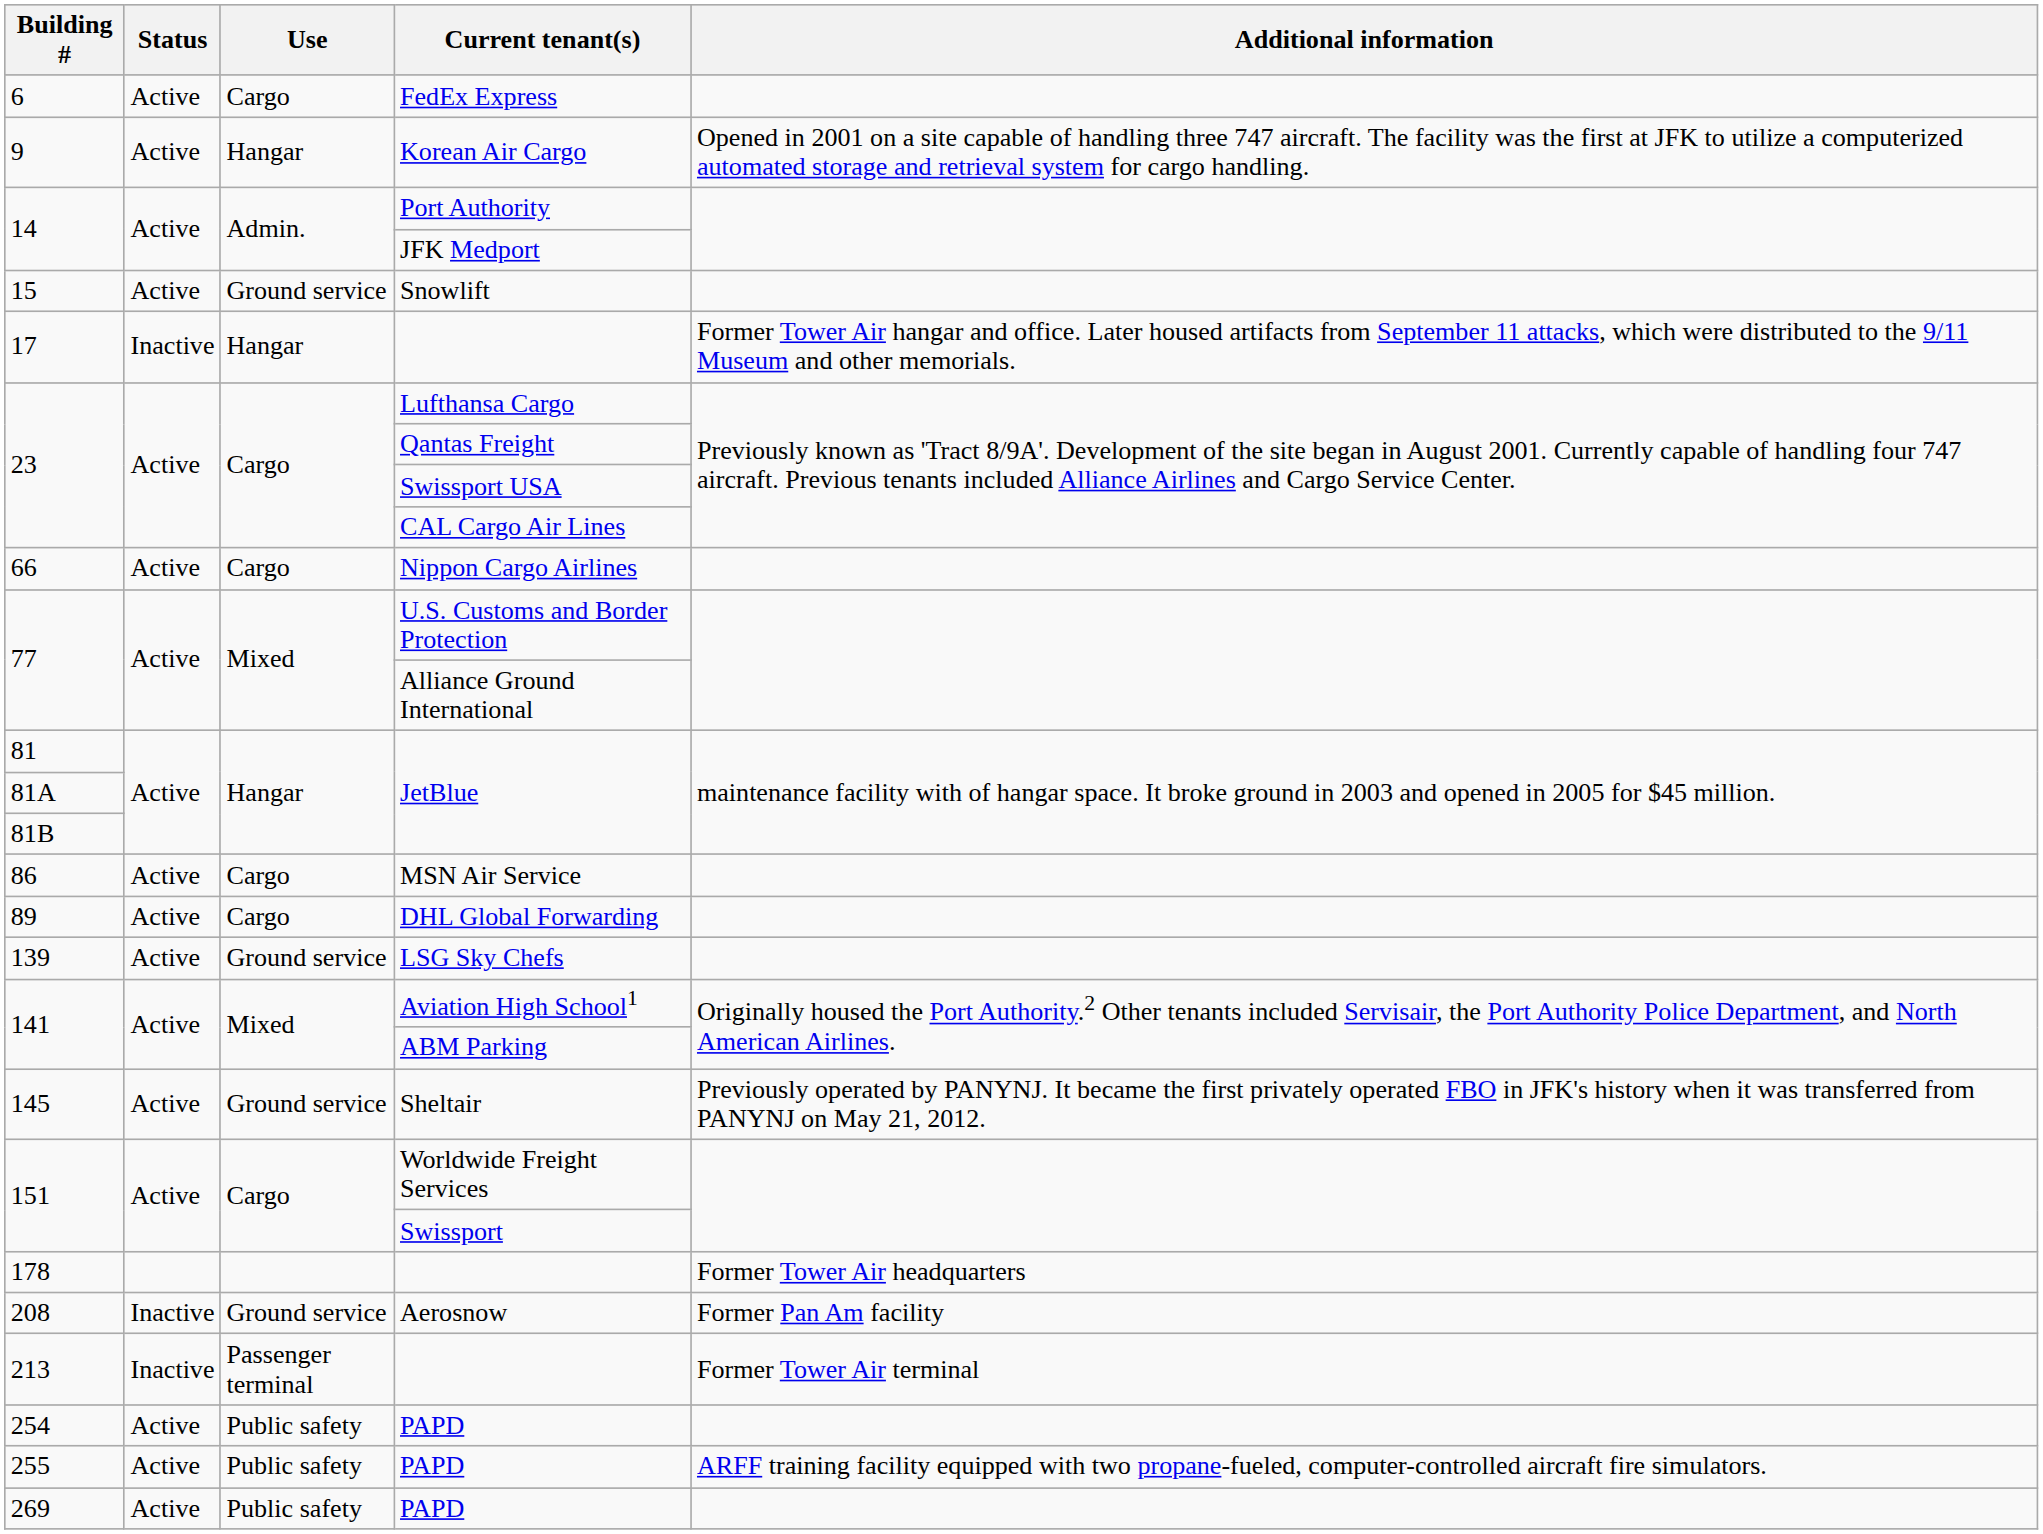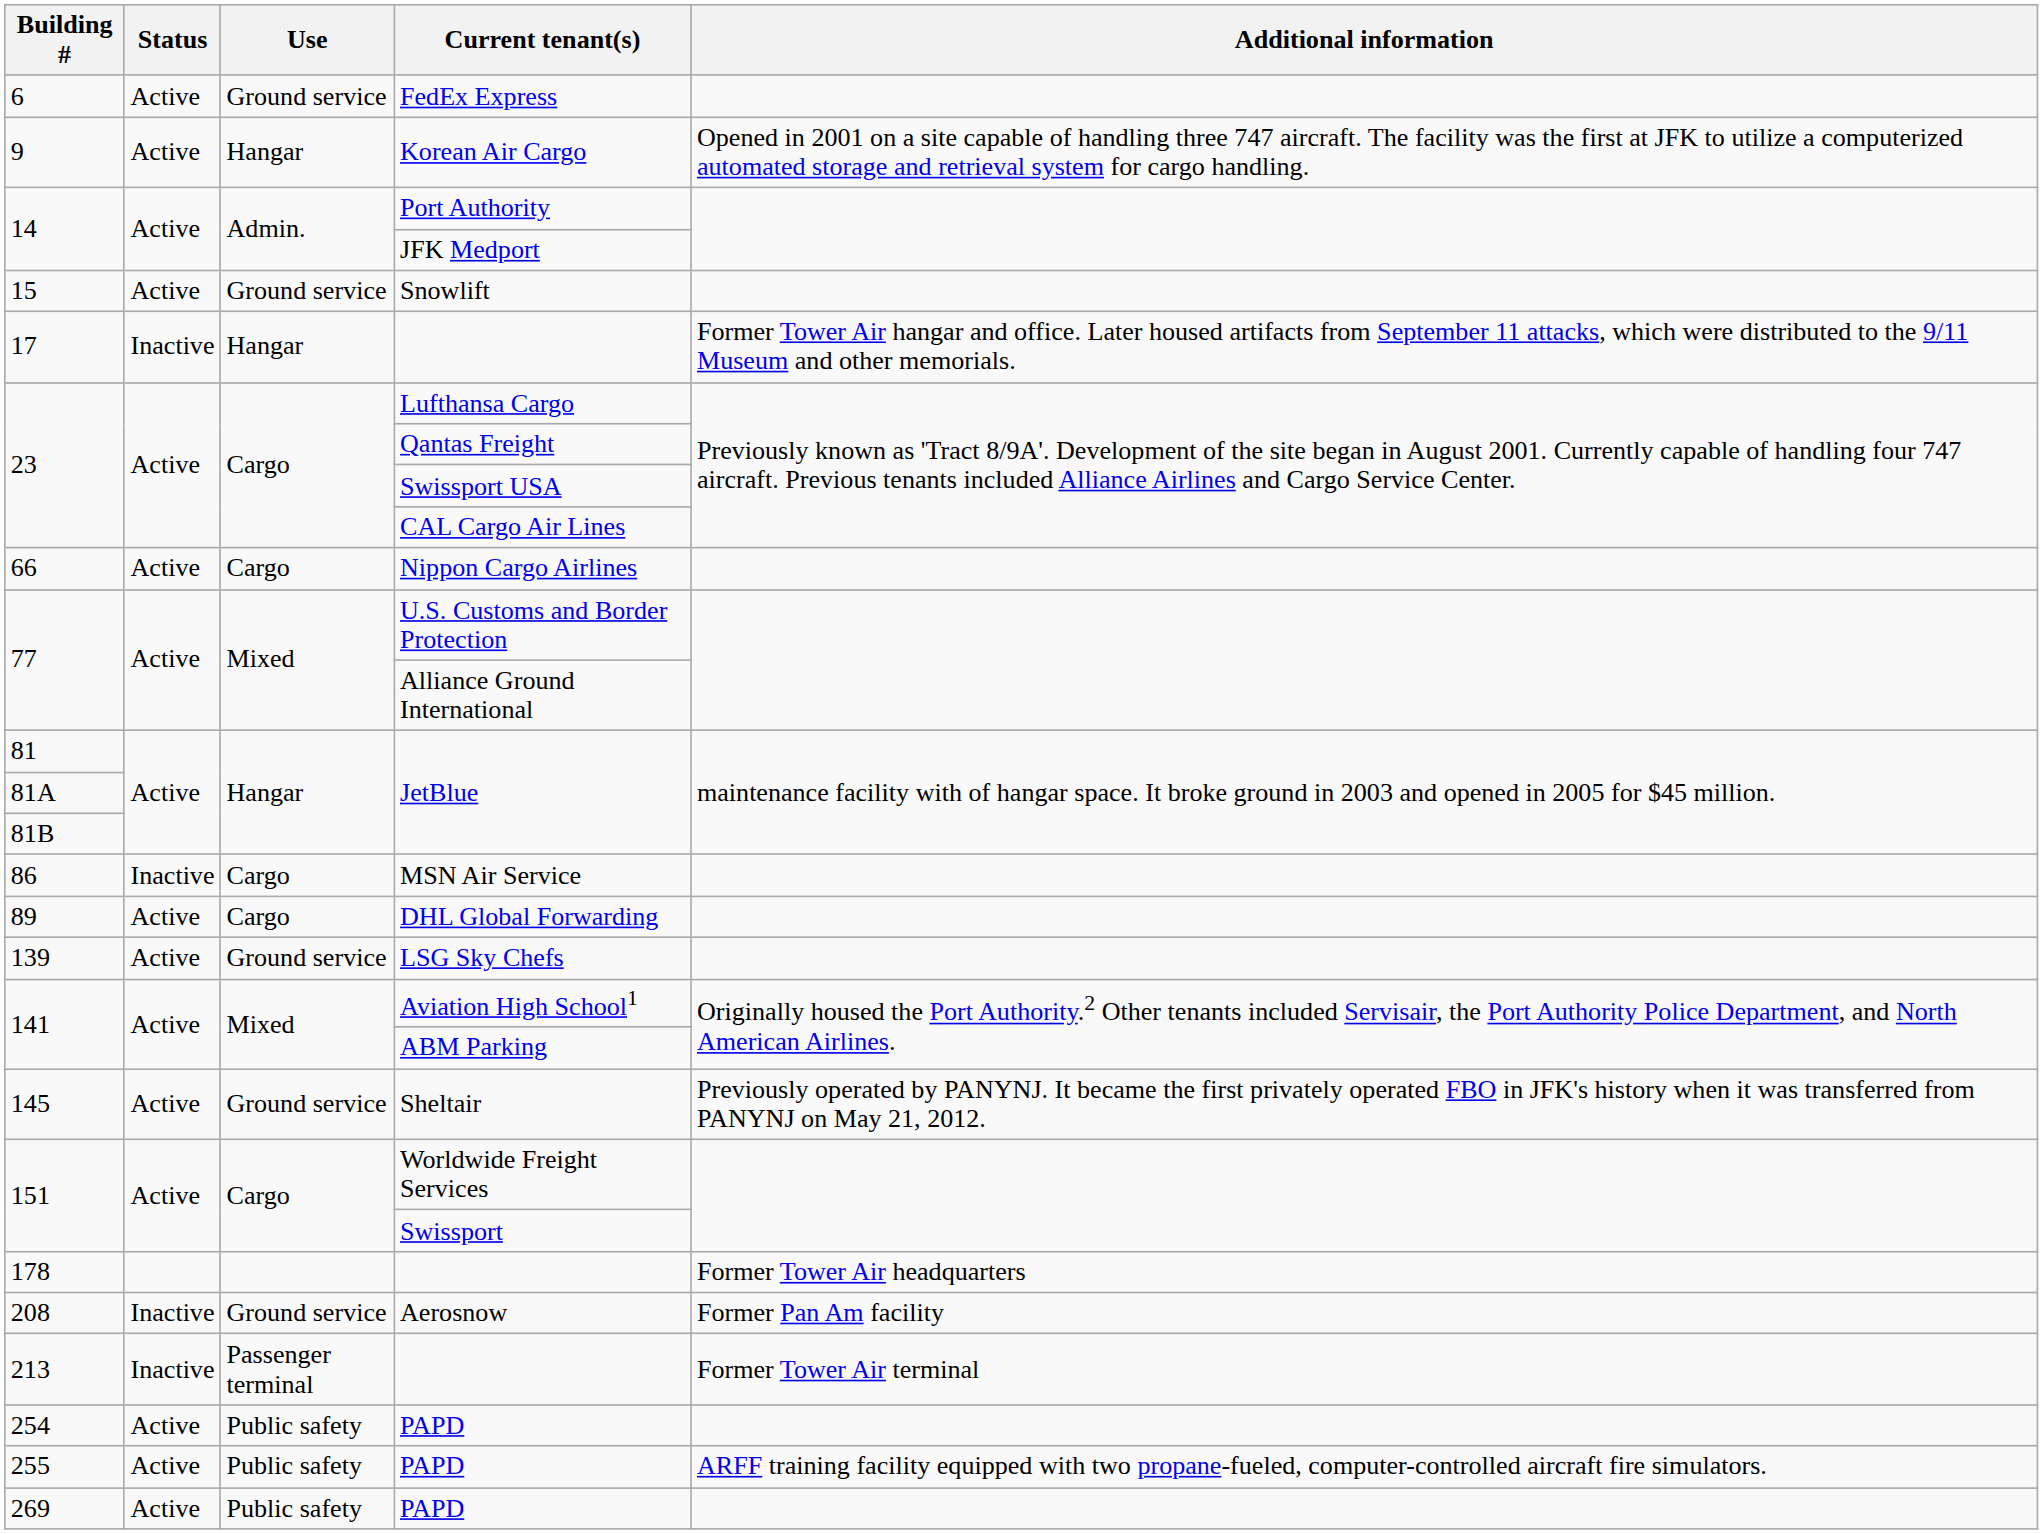FedEx Express | Use: Cargo -> Ground service
MSN Air Service | Status: Active -> Inactive
